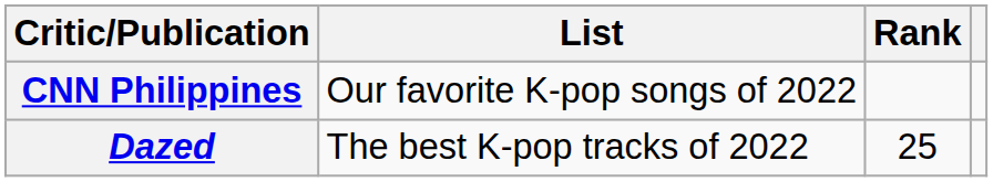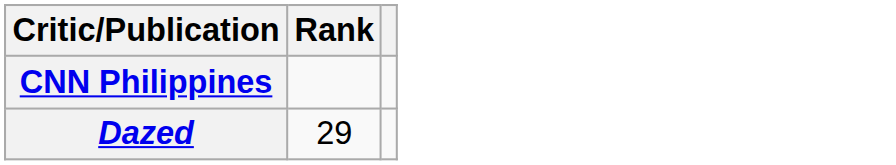- column: List | Our favorite K-pop songs of 2022 | The best K-pop tracks of 2022
Dazed | Rank: 25 -> 29
